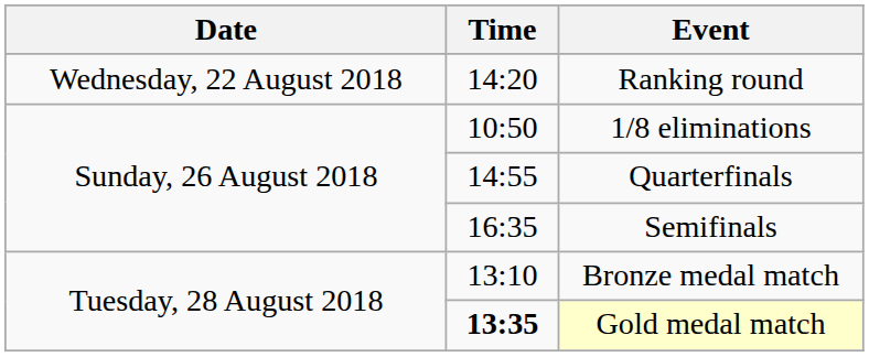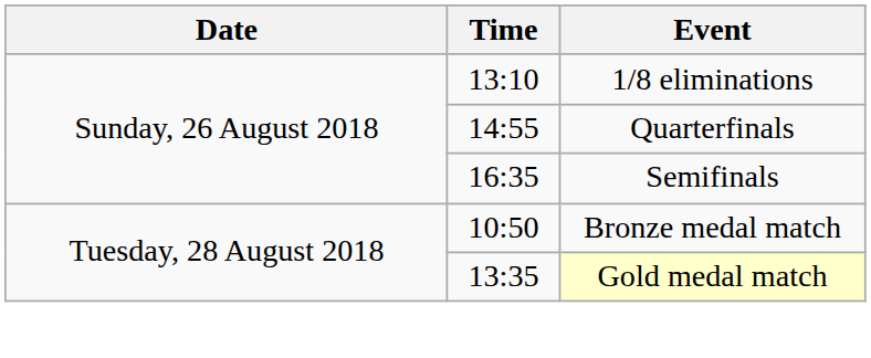- row: Wednesday, 22 August 2018 | 14:20 | Ranking round
1/8 eliminations | Time: 10:50 -> 13:10
Bronze medal match | Time: 13:10 -> 10:50
Gold medal match | Time: bold -> normal
